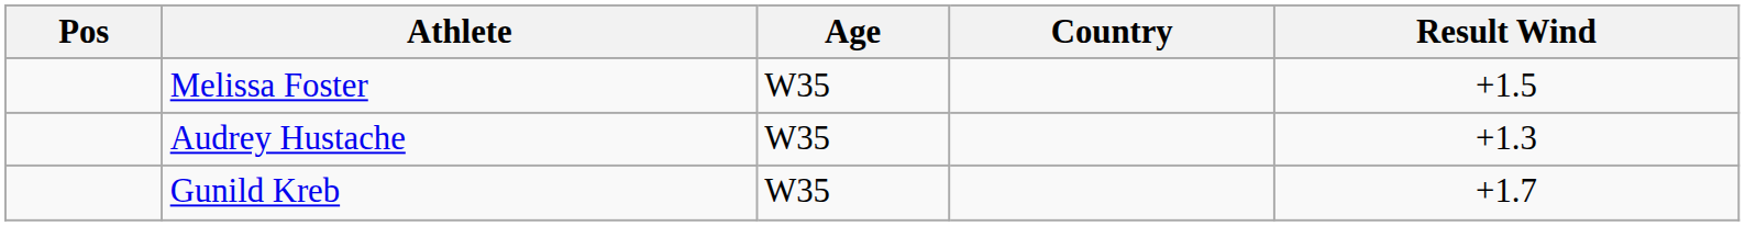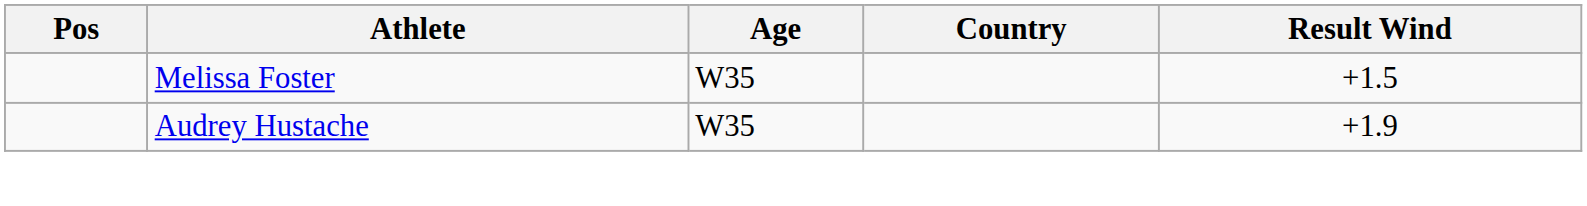Audrey Hustache | Result Wind: +1.3 -> +1.9
- row: Gunild Kreb | W35 | +1.7
